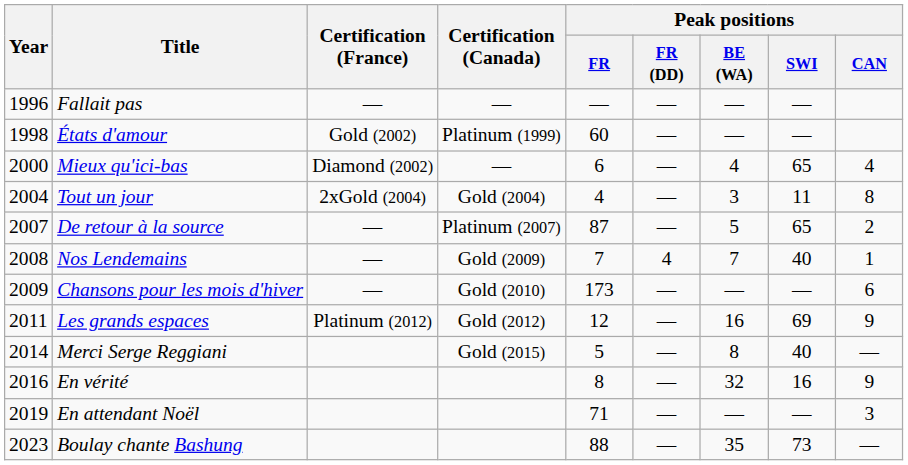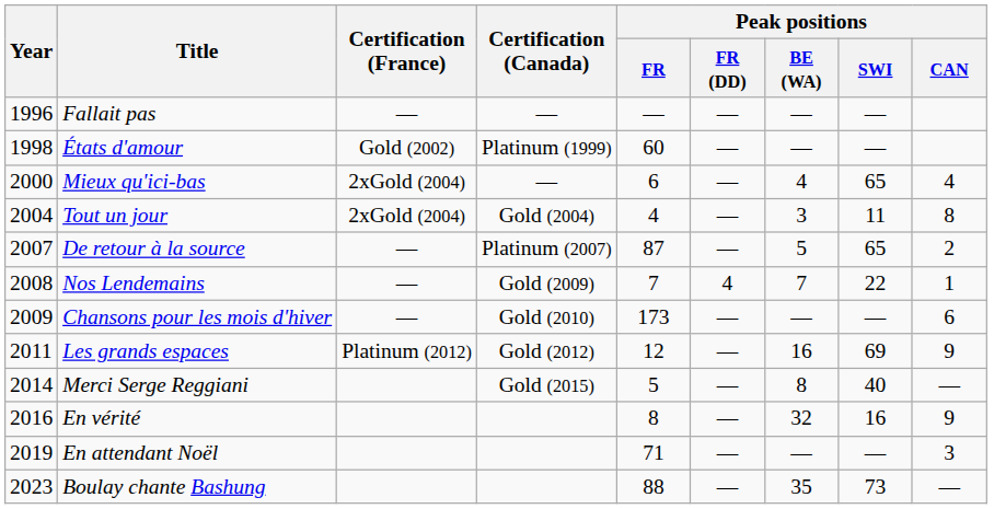Mieux qu'ici-bas | Certification (France): Diamond (2002) -> 2xGold (2004)
Nos Lendemains | Peak positions / SWI: 40 -> 22
